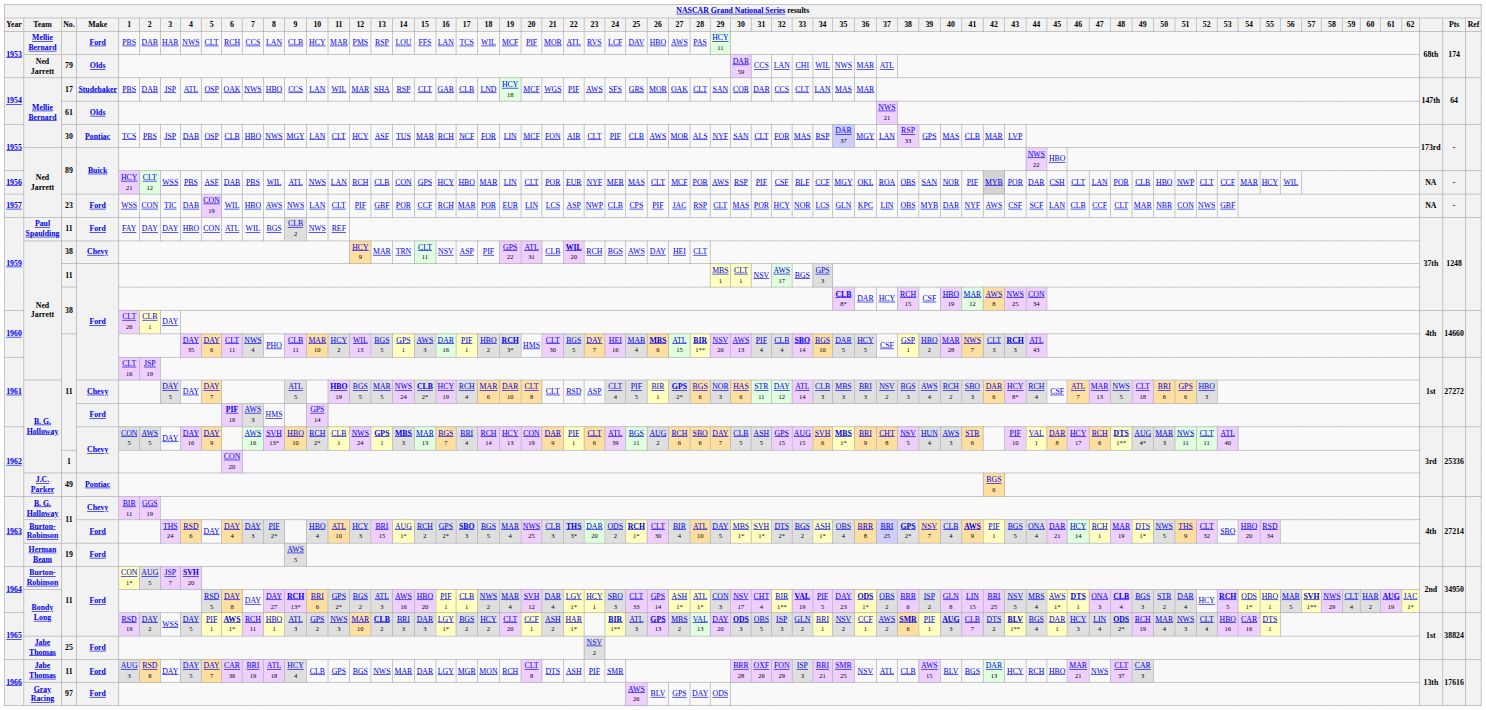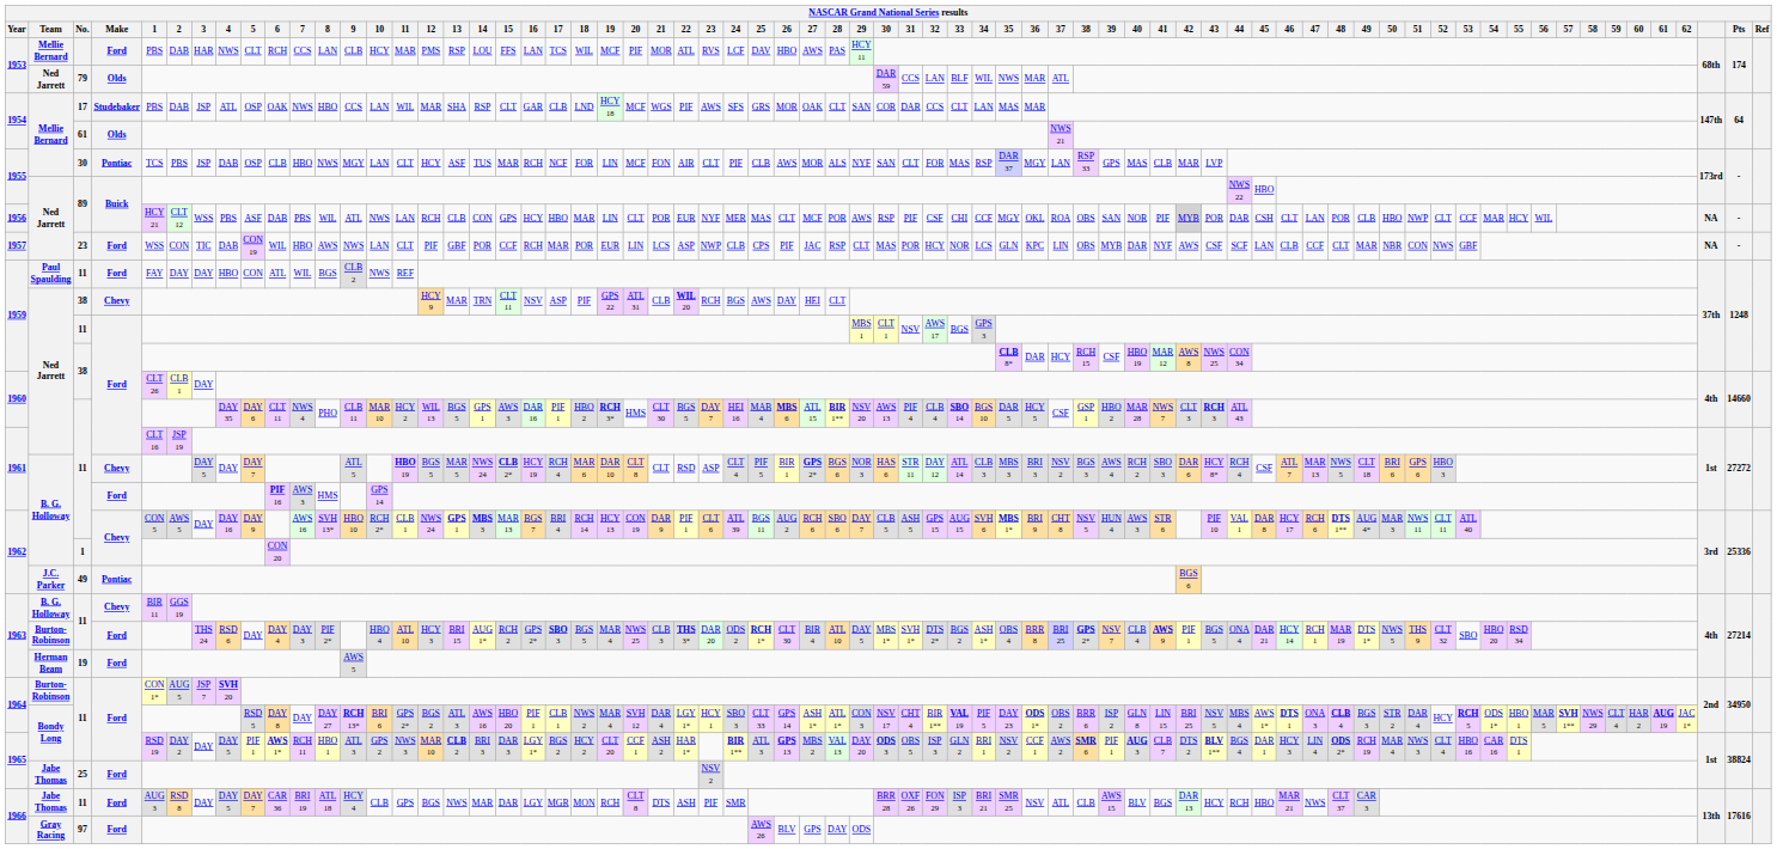79 | 33: CHI -> BLF
1956 / 89 | 33: BLF -> CHI
1965 / 11 | 3: WSS -> DAY
